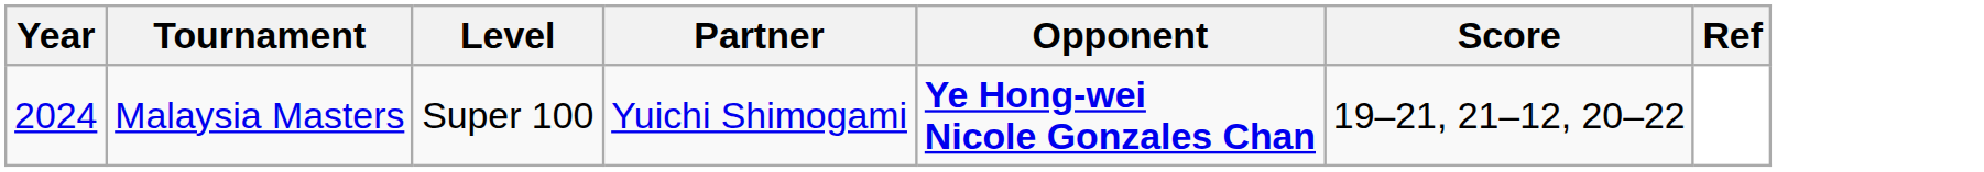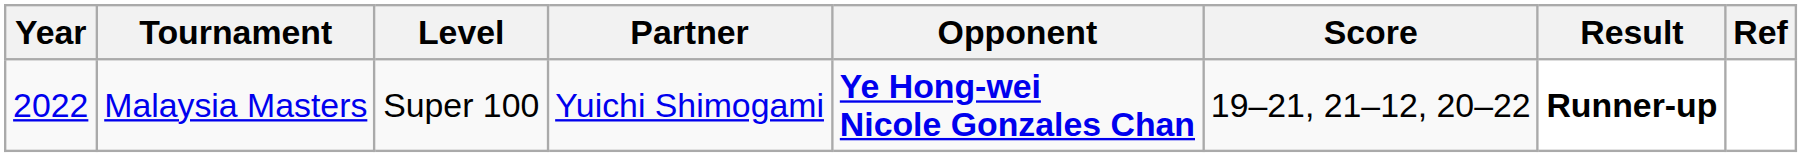+ column: Result | Runner-up
Malaysia Masters | Year: 2024 -> 2022
